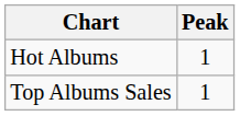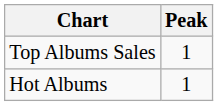rows swapped: Hot Albums <-> Top Albums Sales
